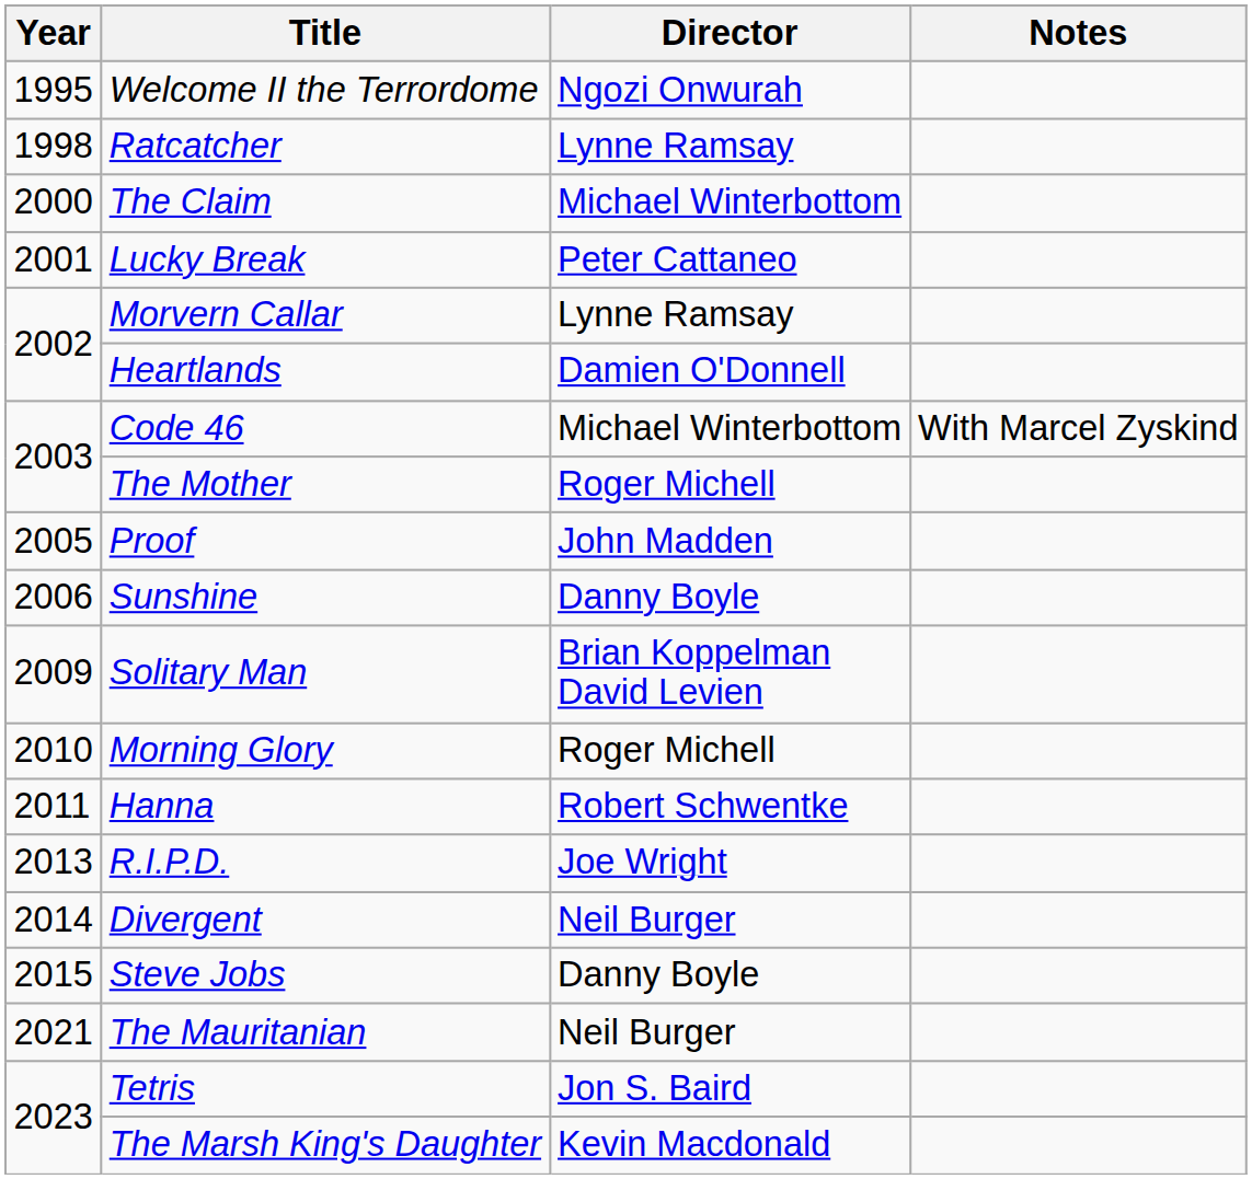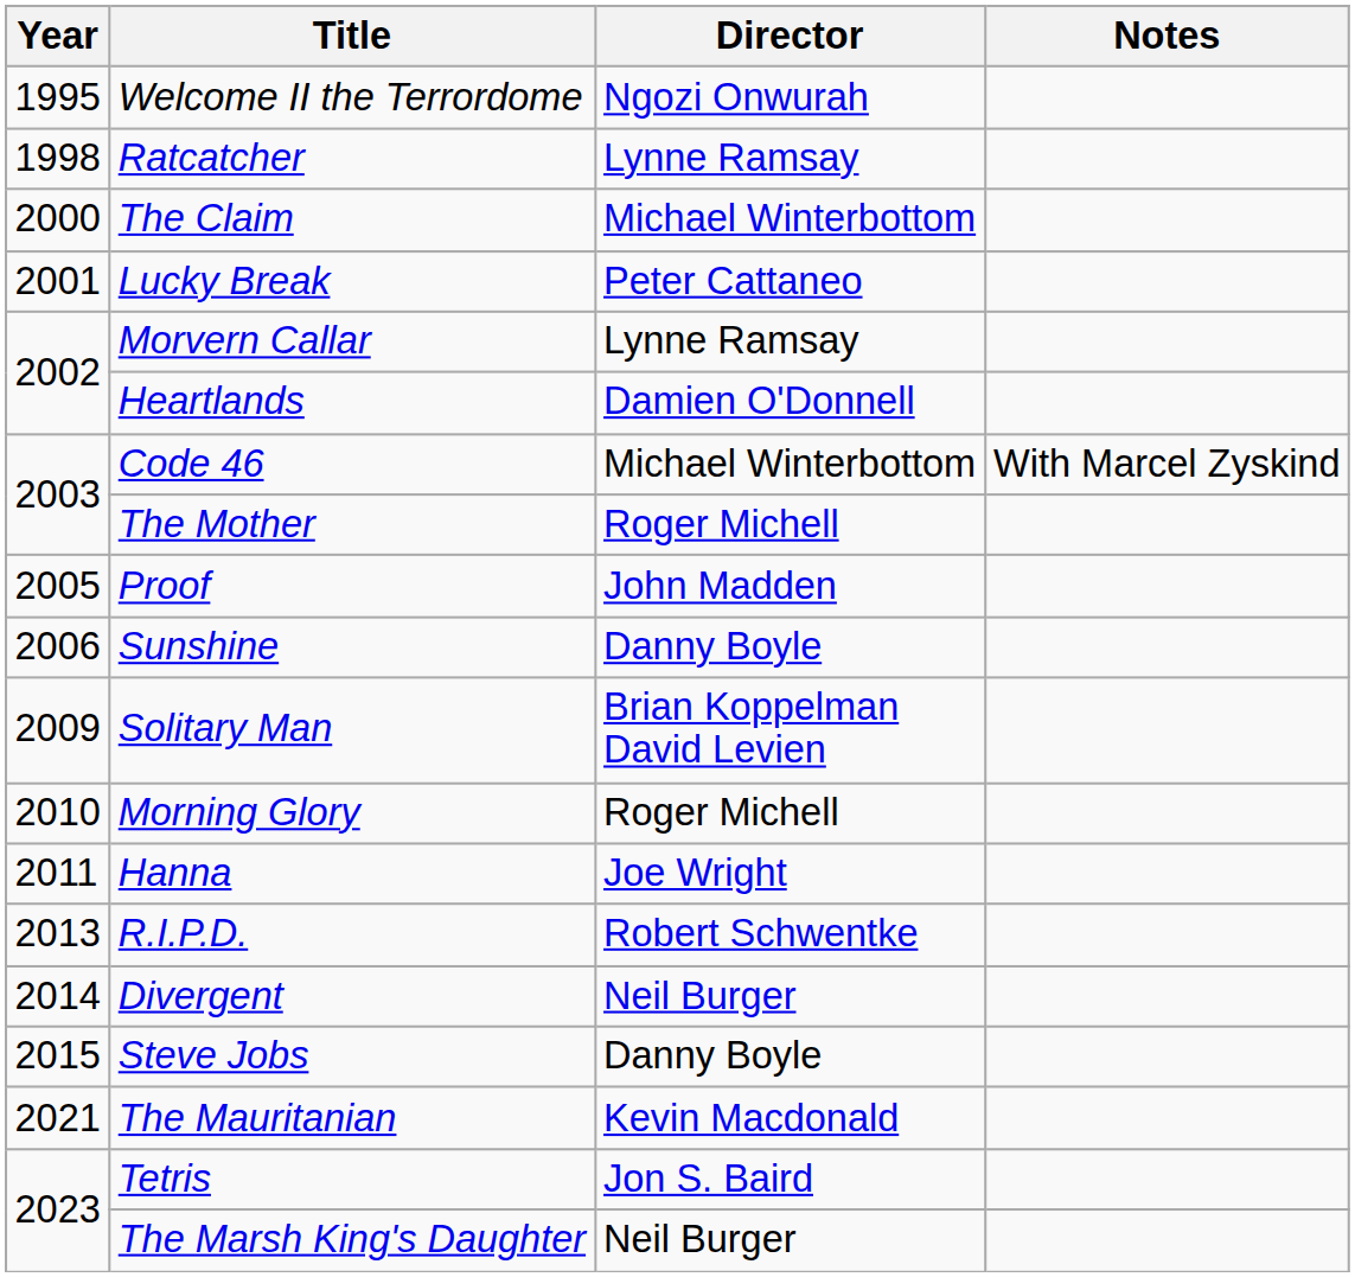Hanna | Director: Robert Schwentke -> Joe Wright
R.I.P.D. | Director: Joe Wright -> Robert Schwentke
The Mauritanian | Director: Neil Burger -> Kevin Macdonald
The Marsh King's Daughter | Director: Kevin Macdonald -> Neil Burger
